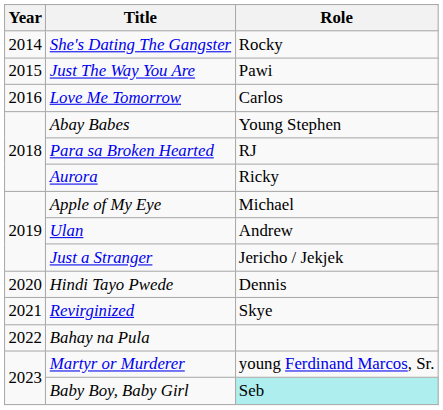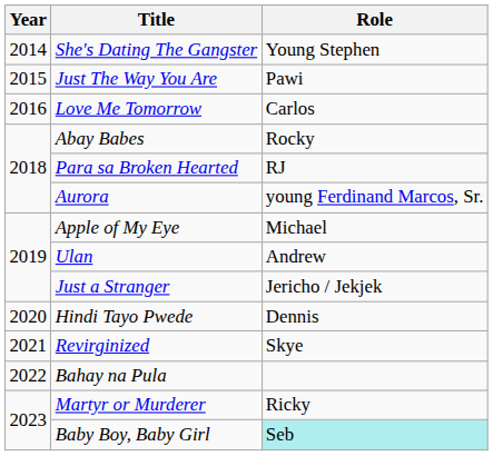She's Dating The Gangster | Role: Rocky -> Young Stephen
Abay Babes | Role: Young Stephen -> Rocky
Aurora | Role: Ricky -> young Ferdinand Marcos, Sr.
Martyr or Murderer | Role: young Ferdinand Marcos, Sr. -> Ricky
